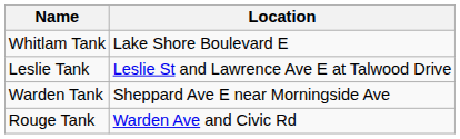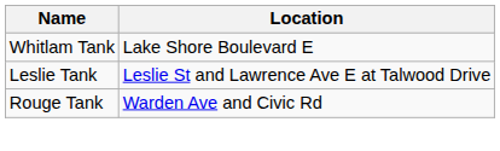- row: Warden Tank | Sheppard Ave E near Morningside Ave
